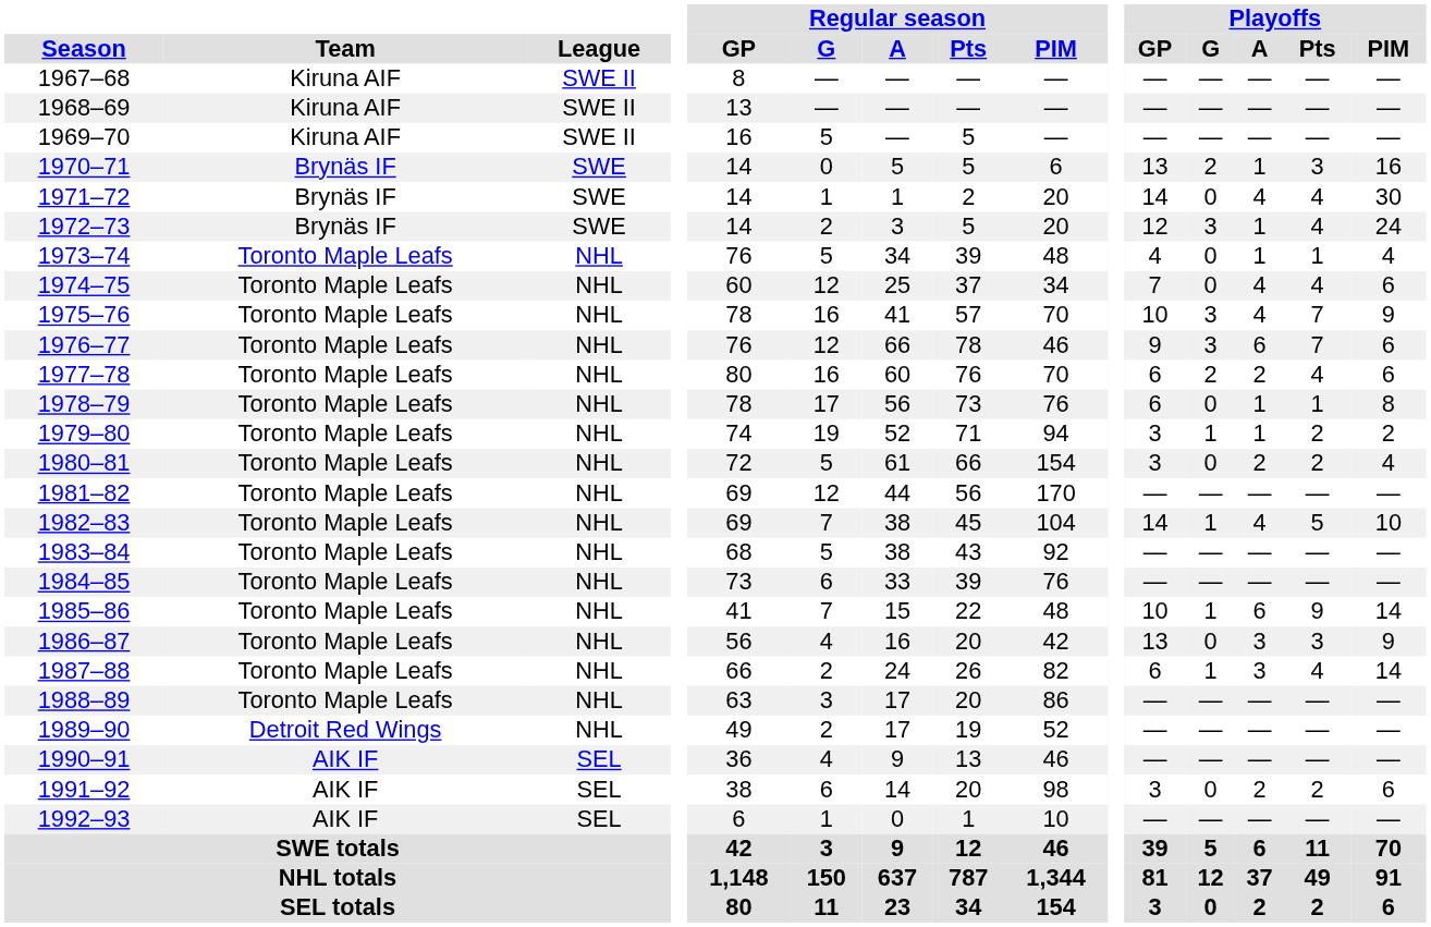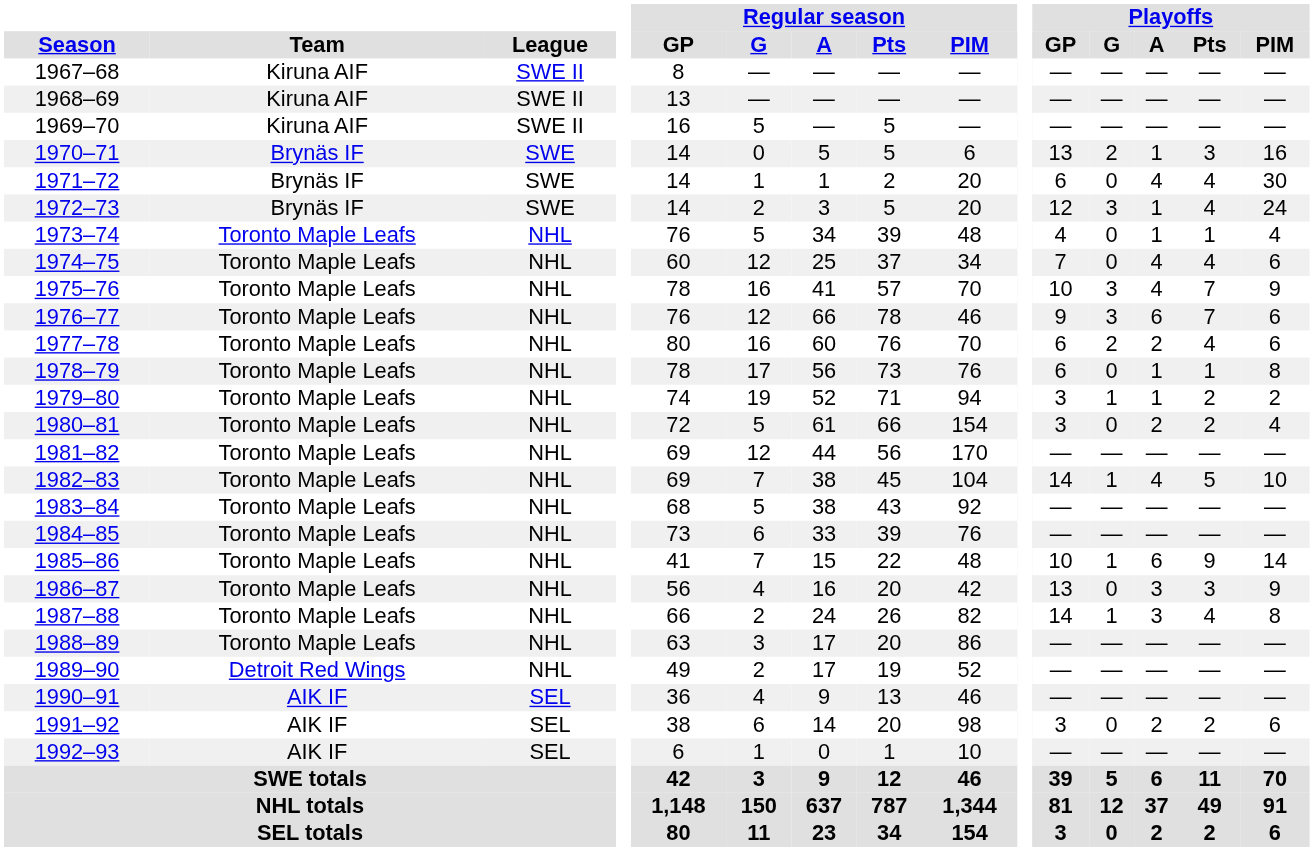1971–72 | Playoffs / GP: 14 -> 6
1987–88 | Playoffs / GP: 6 -> 14
1987–88 | Playoffs / PIM: 14 -> 8
